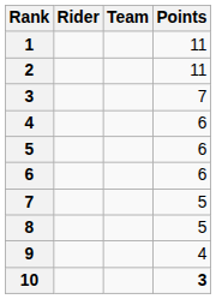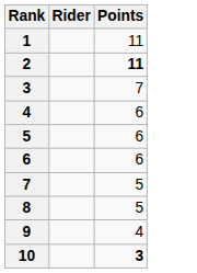- column: Team
2 | Points: normal -> bold
